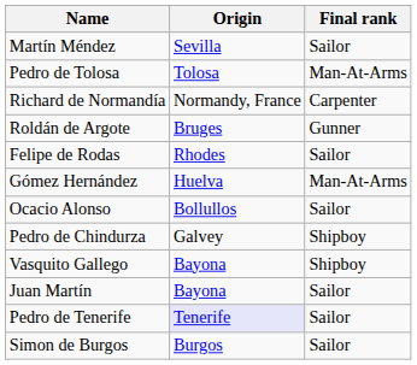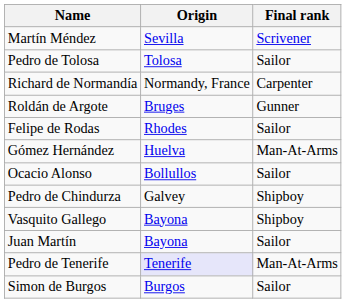Martín Méndez | Final rank: Sailor -> Scrivener
Pedro de Tolosa | Final rank: Man-At-Arms -> Sailor
Pedro de Tenerife | Final rank: Sailor -> Man-At-Arms
